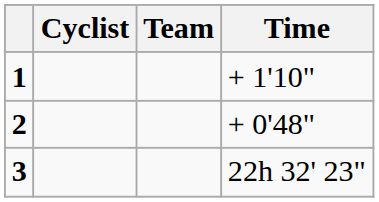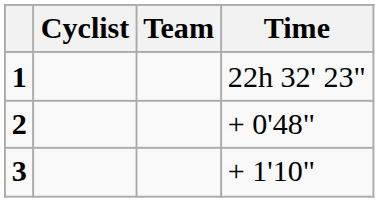1 | Time: + 1'10" -> 22h 32' 23"
3 | Time: 22h 32' 23" -> + 1'10"
